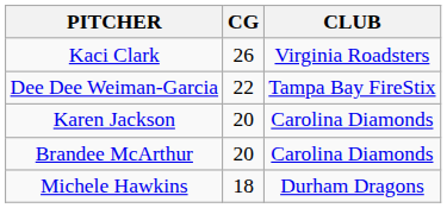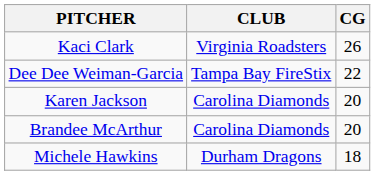columns swapped: CLUB <-> CG
